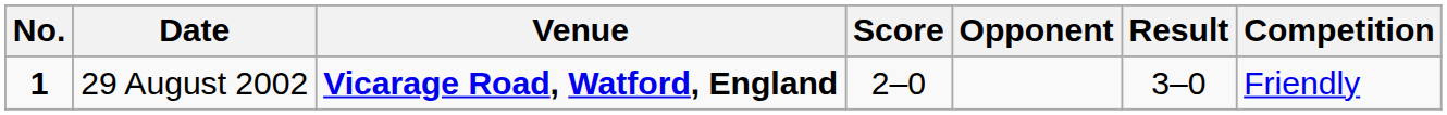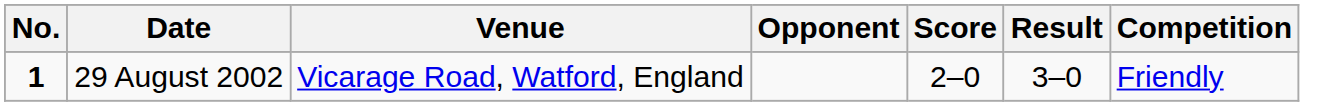columns swapped: Opponent <-> Score
29 August 2002 | Venue: bold -> normal
